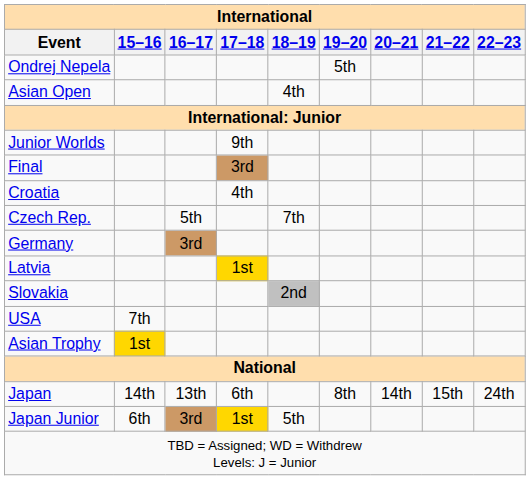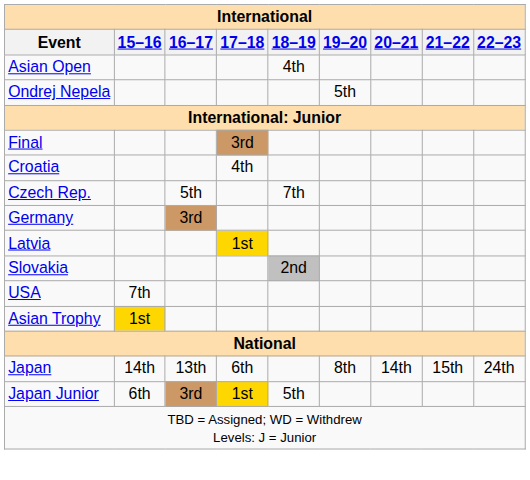rows swapped: Asian Open <-> Ondrej Nepela
- row: Junior Worlds | 9th
